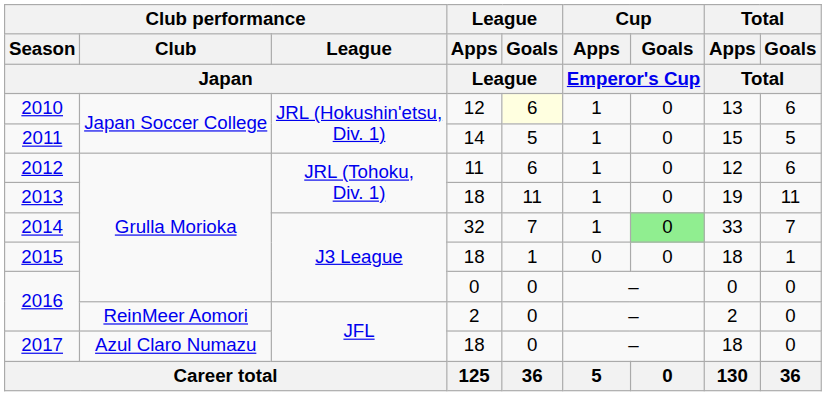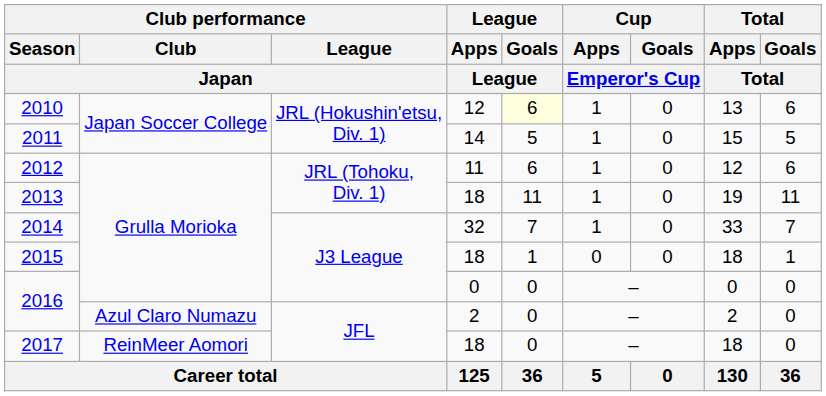2014 | Cup / Goals / Emperor's Cup: lightgreen background -> no background
2016 / 2 | Club performance / Club / Japan: ReinMeer Aomori -> Azul Claro Numazu
2017 | Club performance / Club / Japan: Azul Claro Numazu -> ReinMeer Aomori
